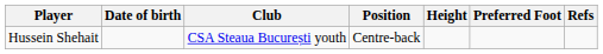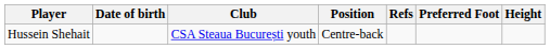columns swapped: Height <-> Refs
